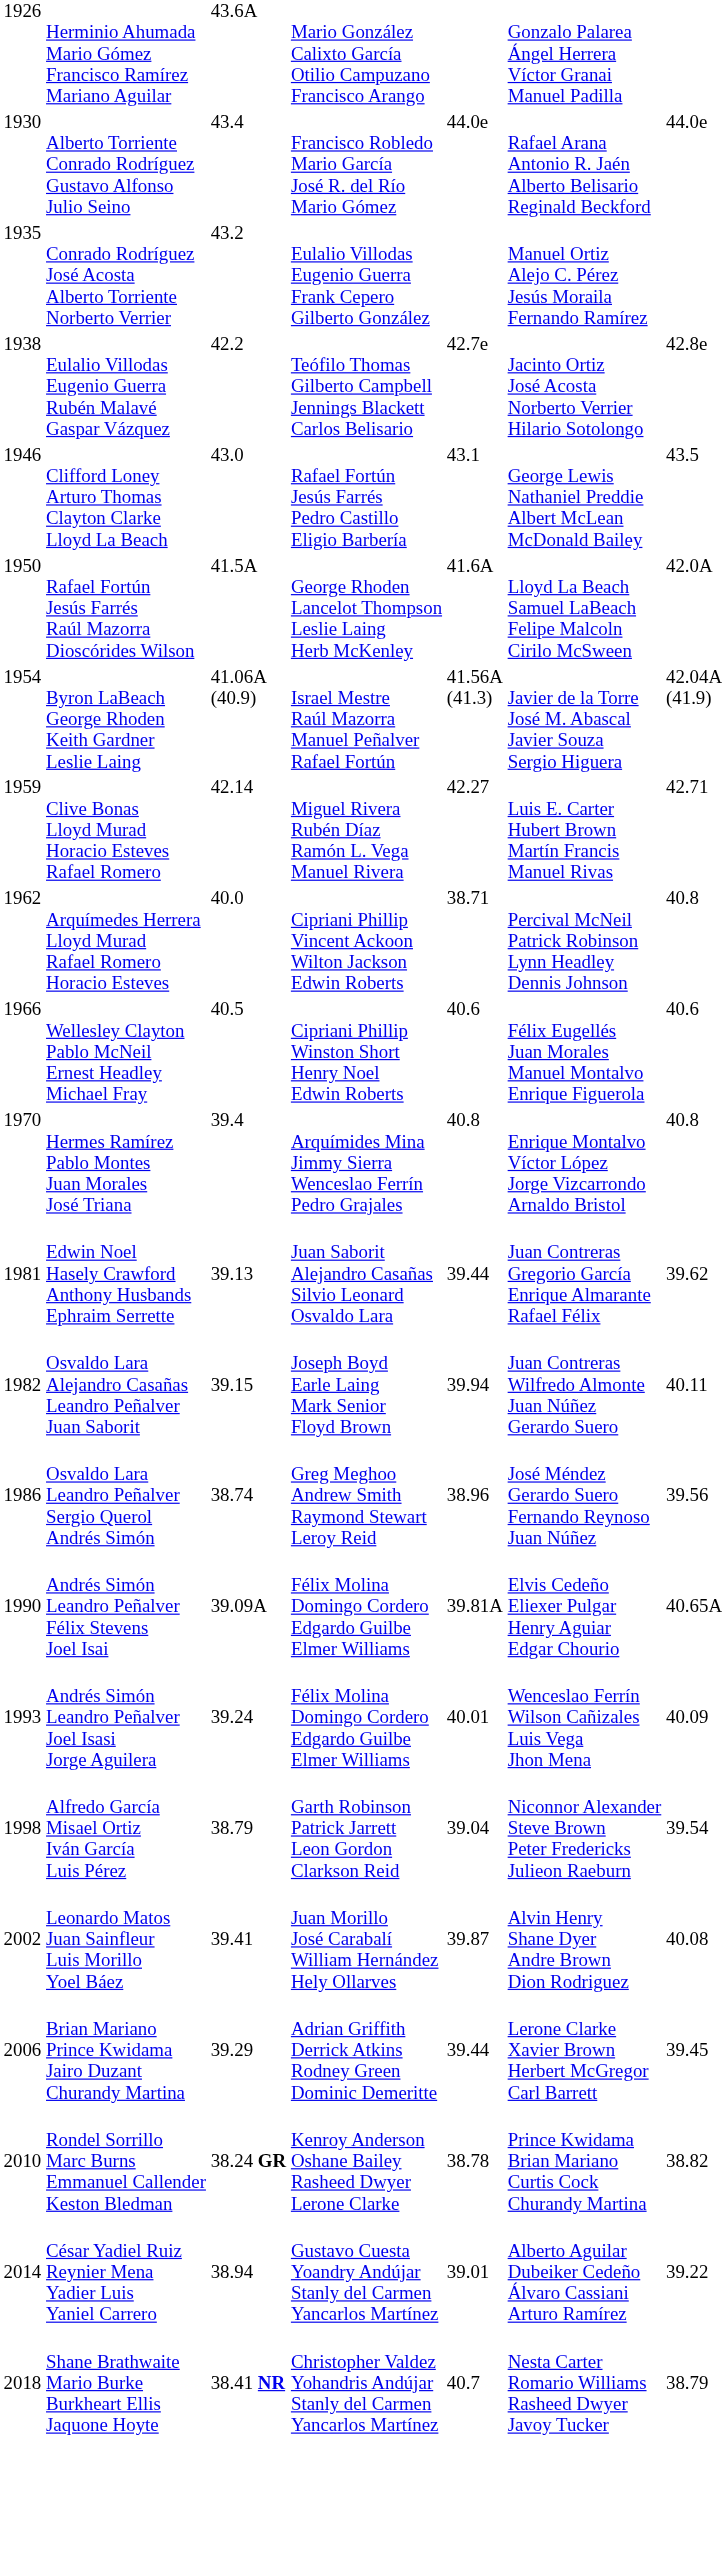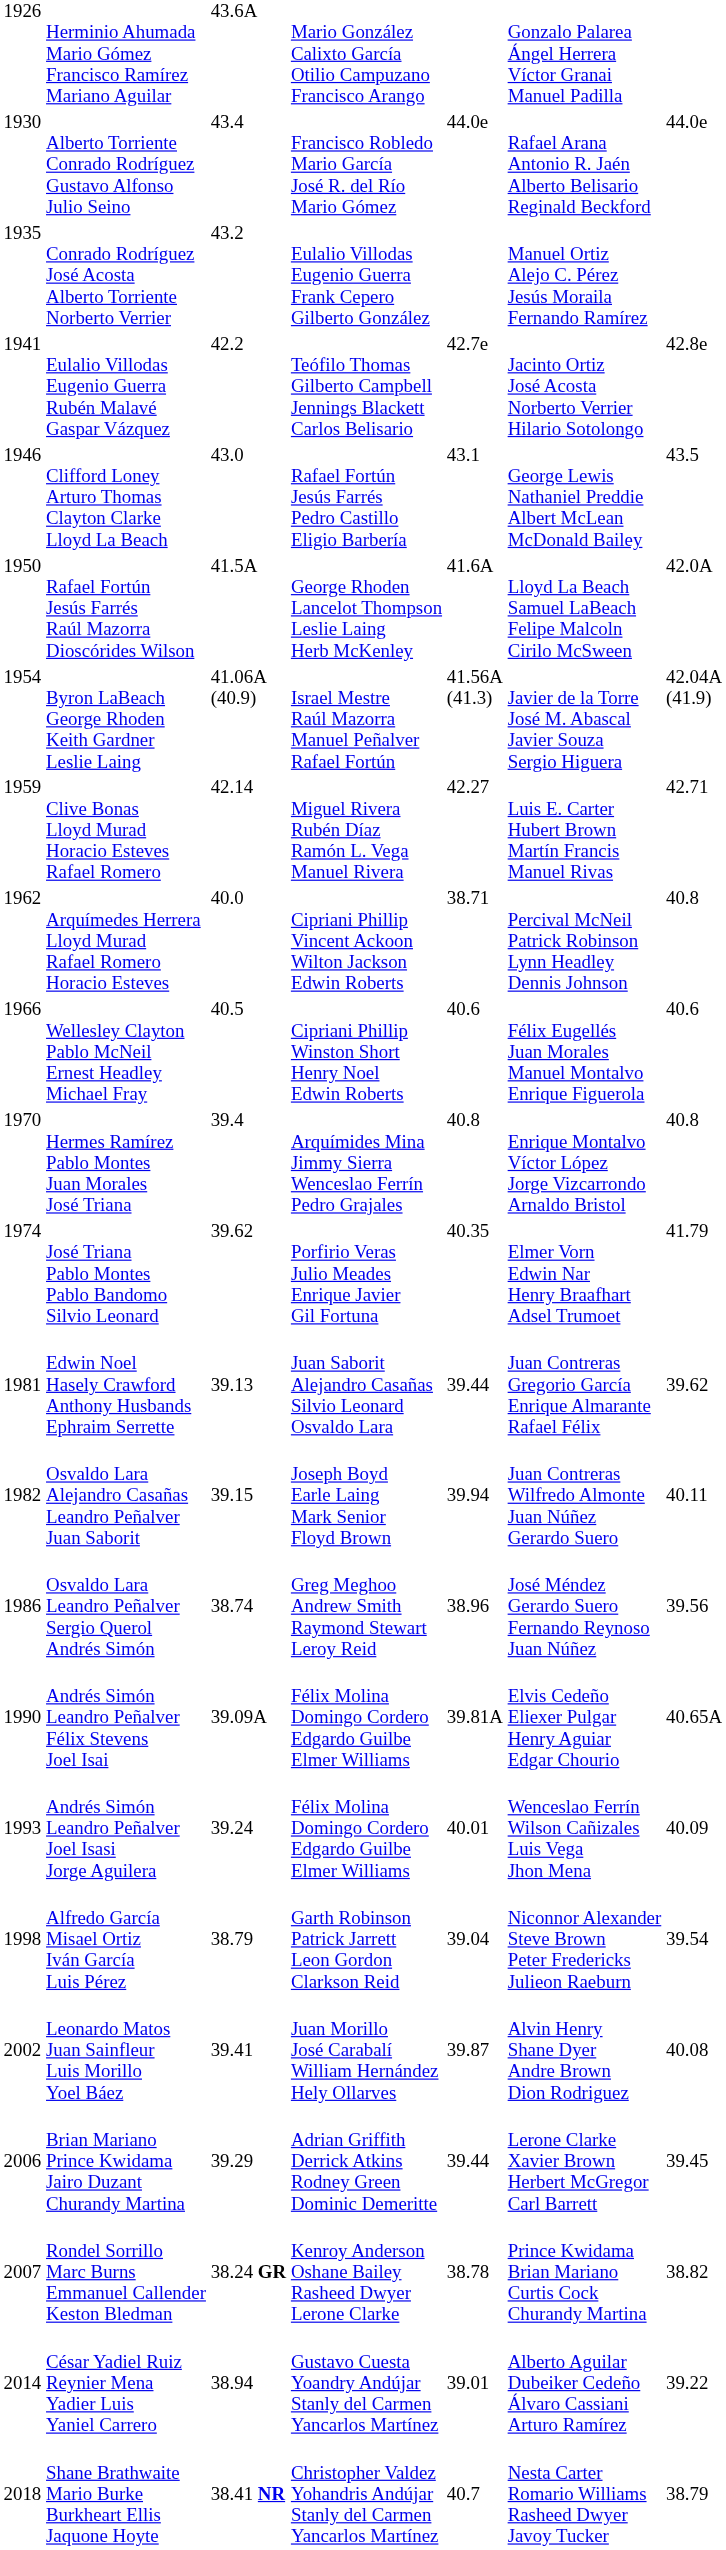Eulalio Villodas Eugenio Guerra Rubén Malavé Gaspar Vázquez | column 1: 1938 -> 1941
+ row: 1974 | José Triana Pablo Montes Pablo Bandomo Silvio Leonard | 39.62 | Porfirio Veras Julio Meades Enrique Javier Gil Fortuna | 40.35 | Elmer Vorn Edwin Nar Henry Braafhart Adsel Trumoet | 41.79
Rondel Sorrillo Marc Burns Emmanuel Callender Keston Bledman | column 1: 2010 -> 2007
